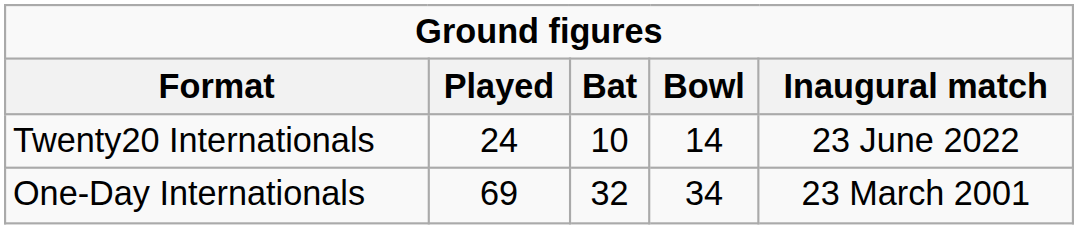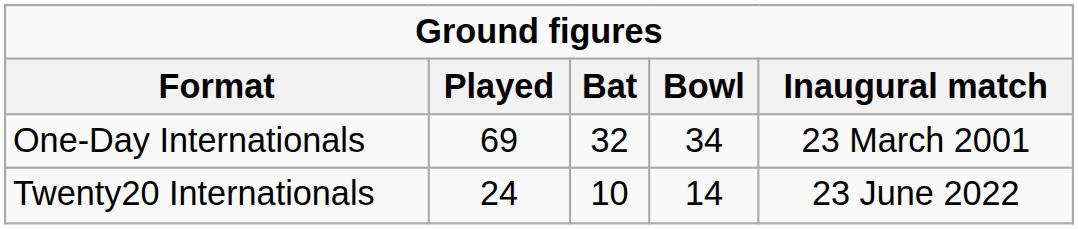rows swapped: One-Day Internationals <-> Twenty20 Internationals
